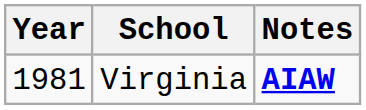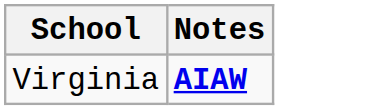- column: Year | 1981
